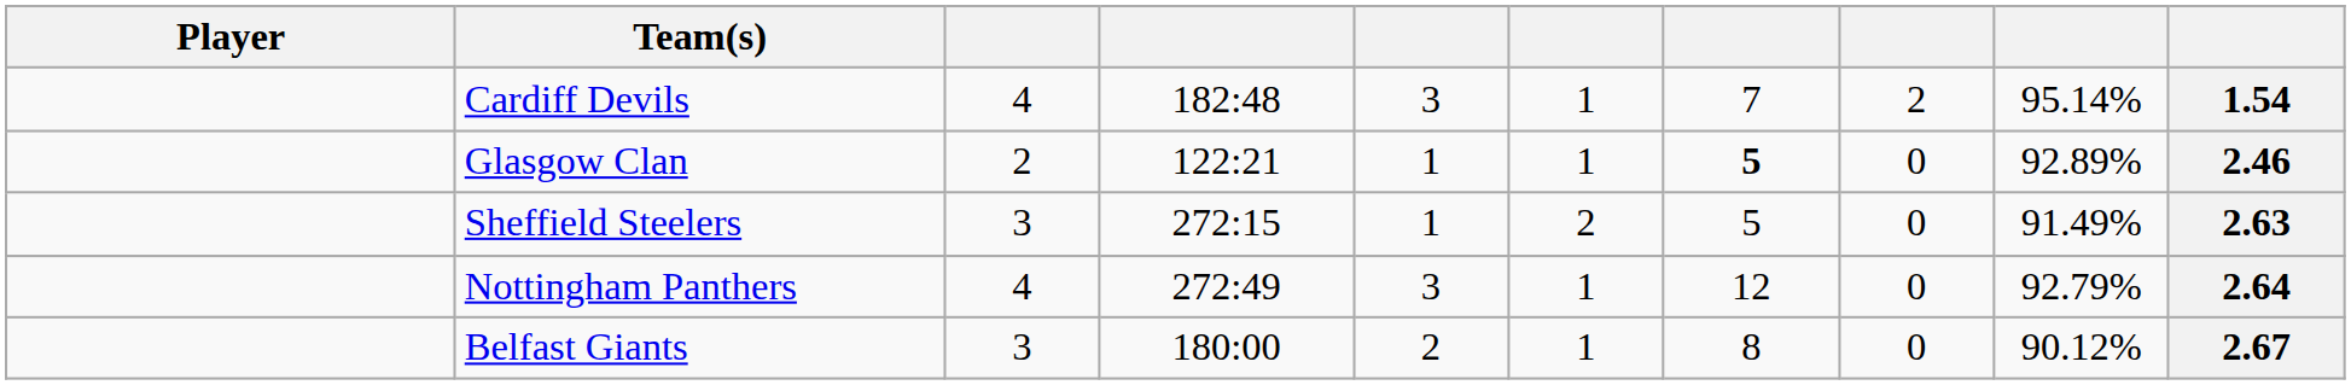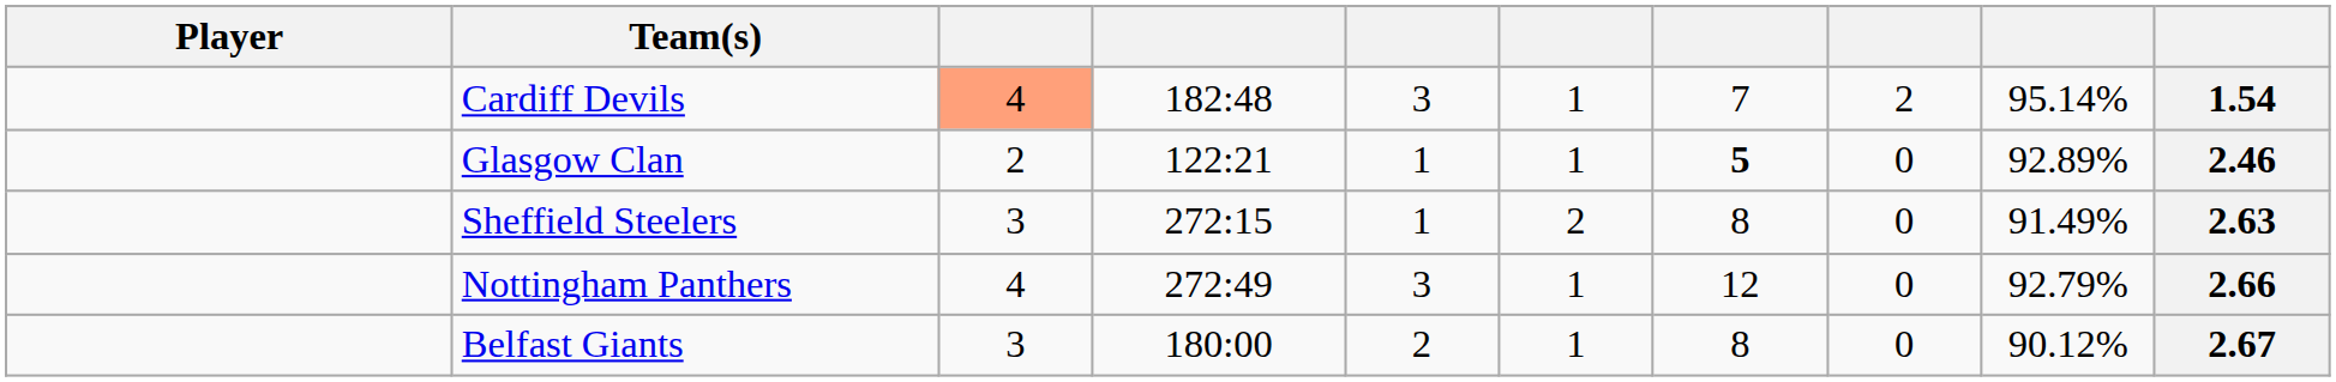Cardiff Devils | column 3: no background -> lightsalmon background
Sheffield Steelers | column 7: 5 -> 8
Nottingham Panthers | column 10: 2.64 -> 2.66
